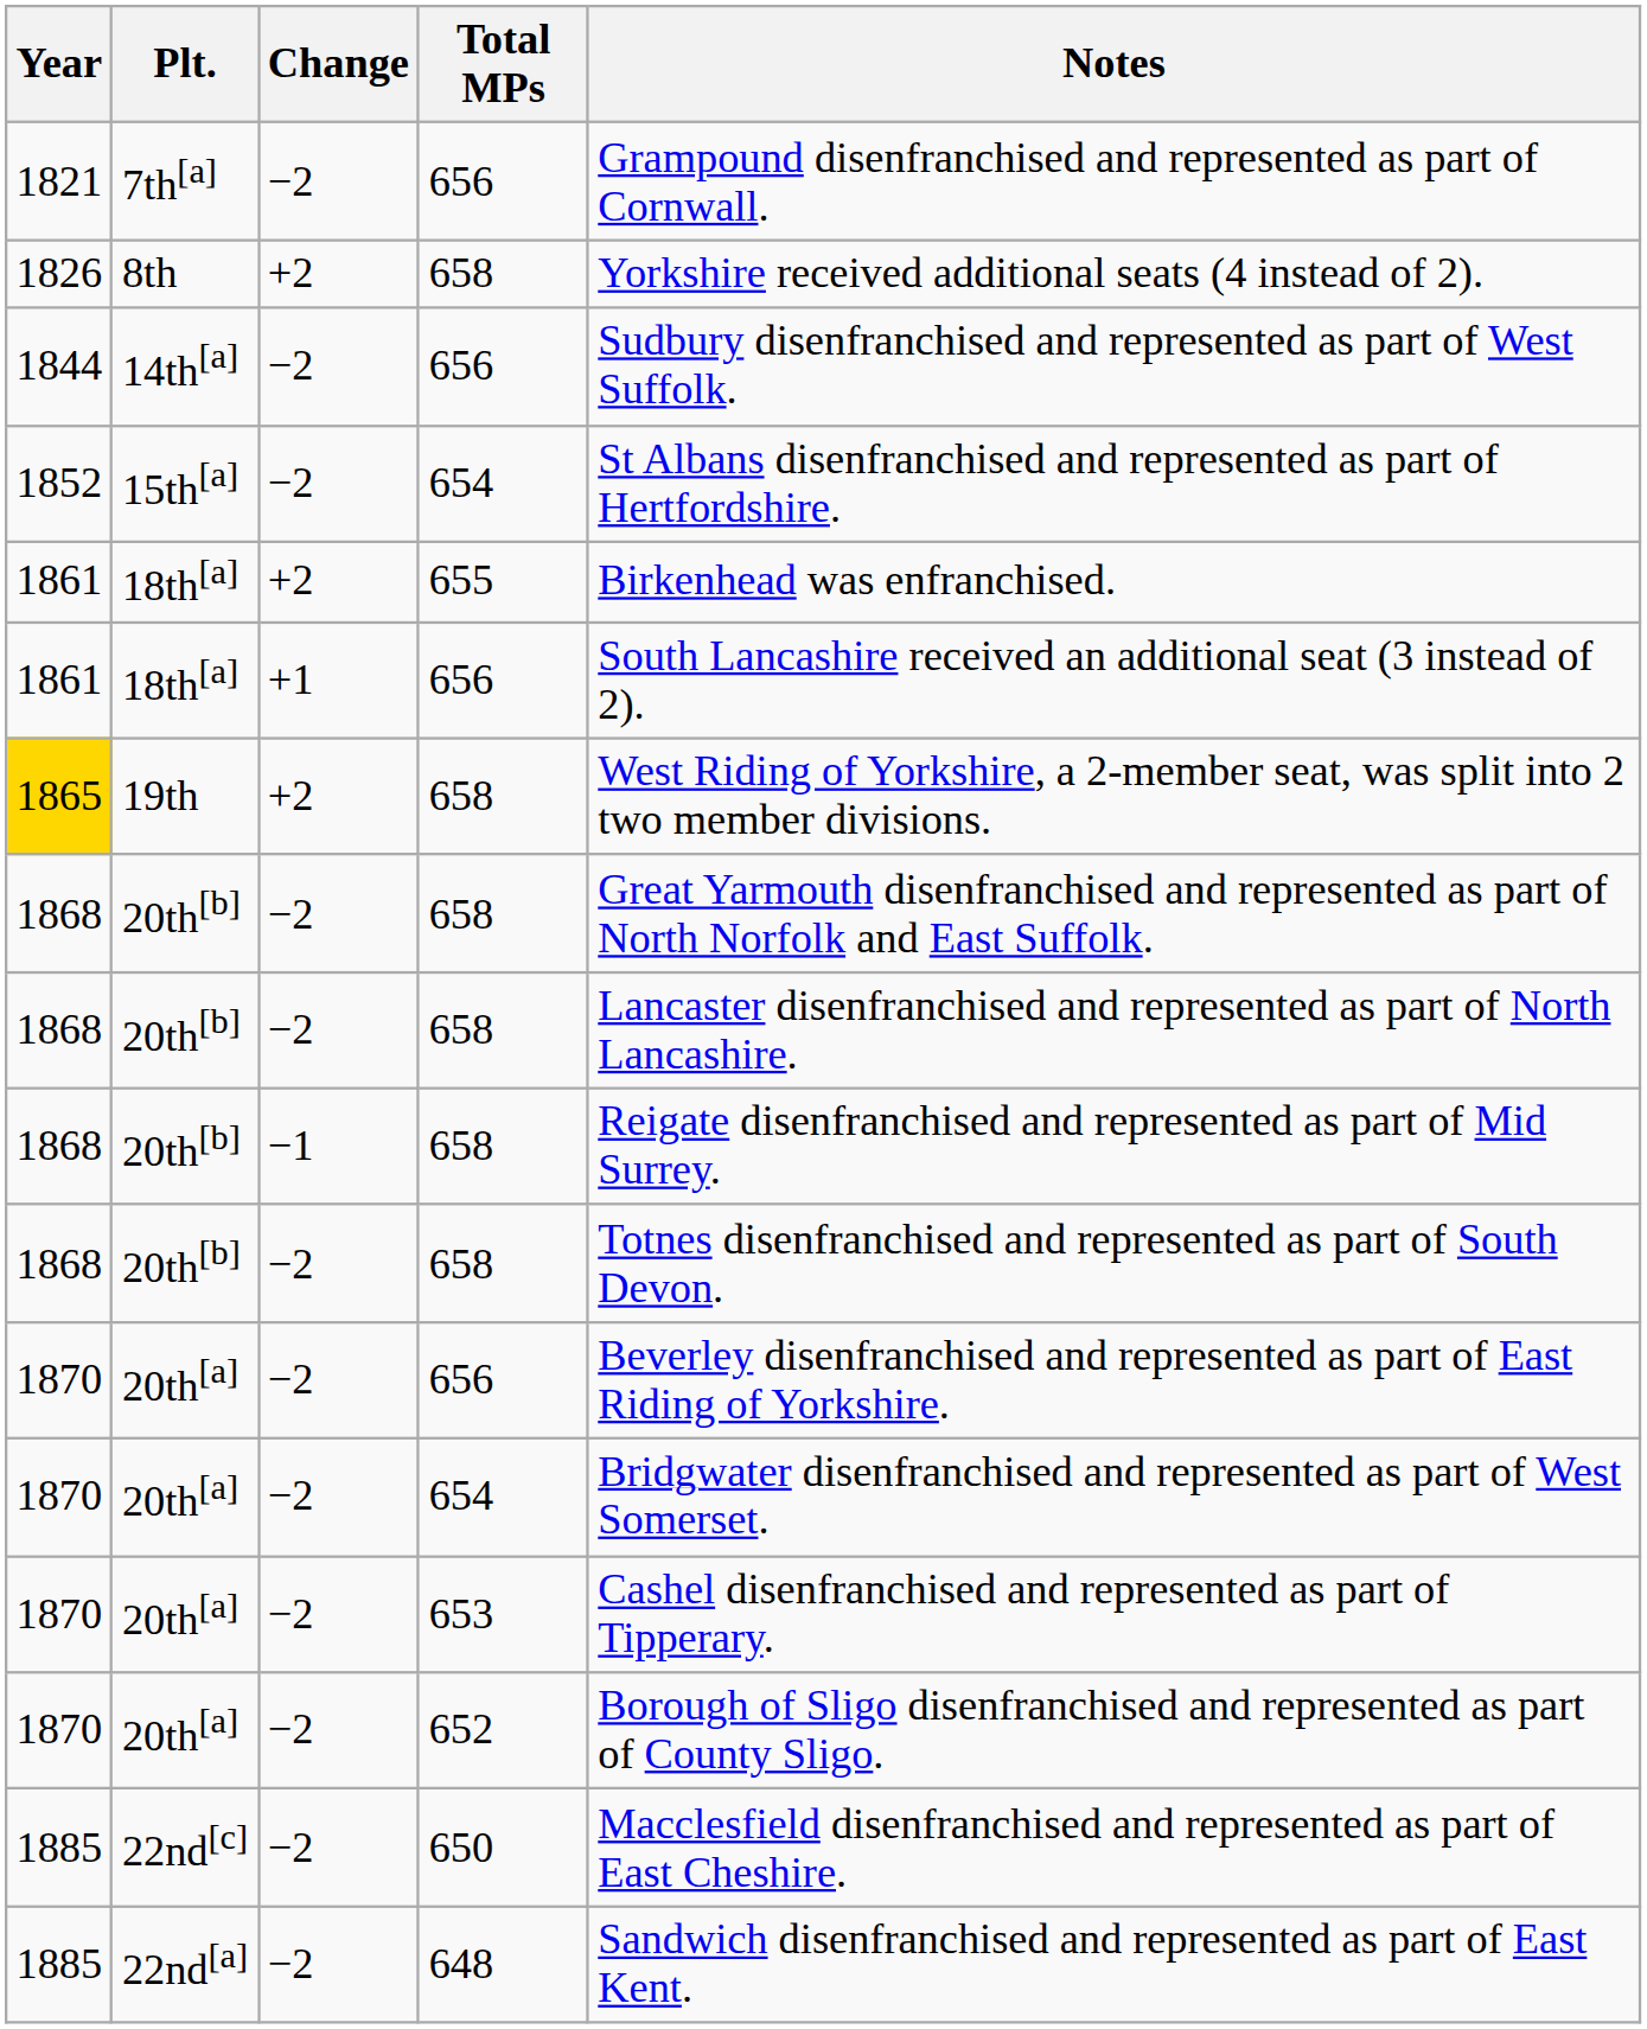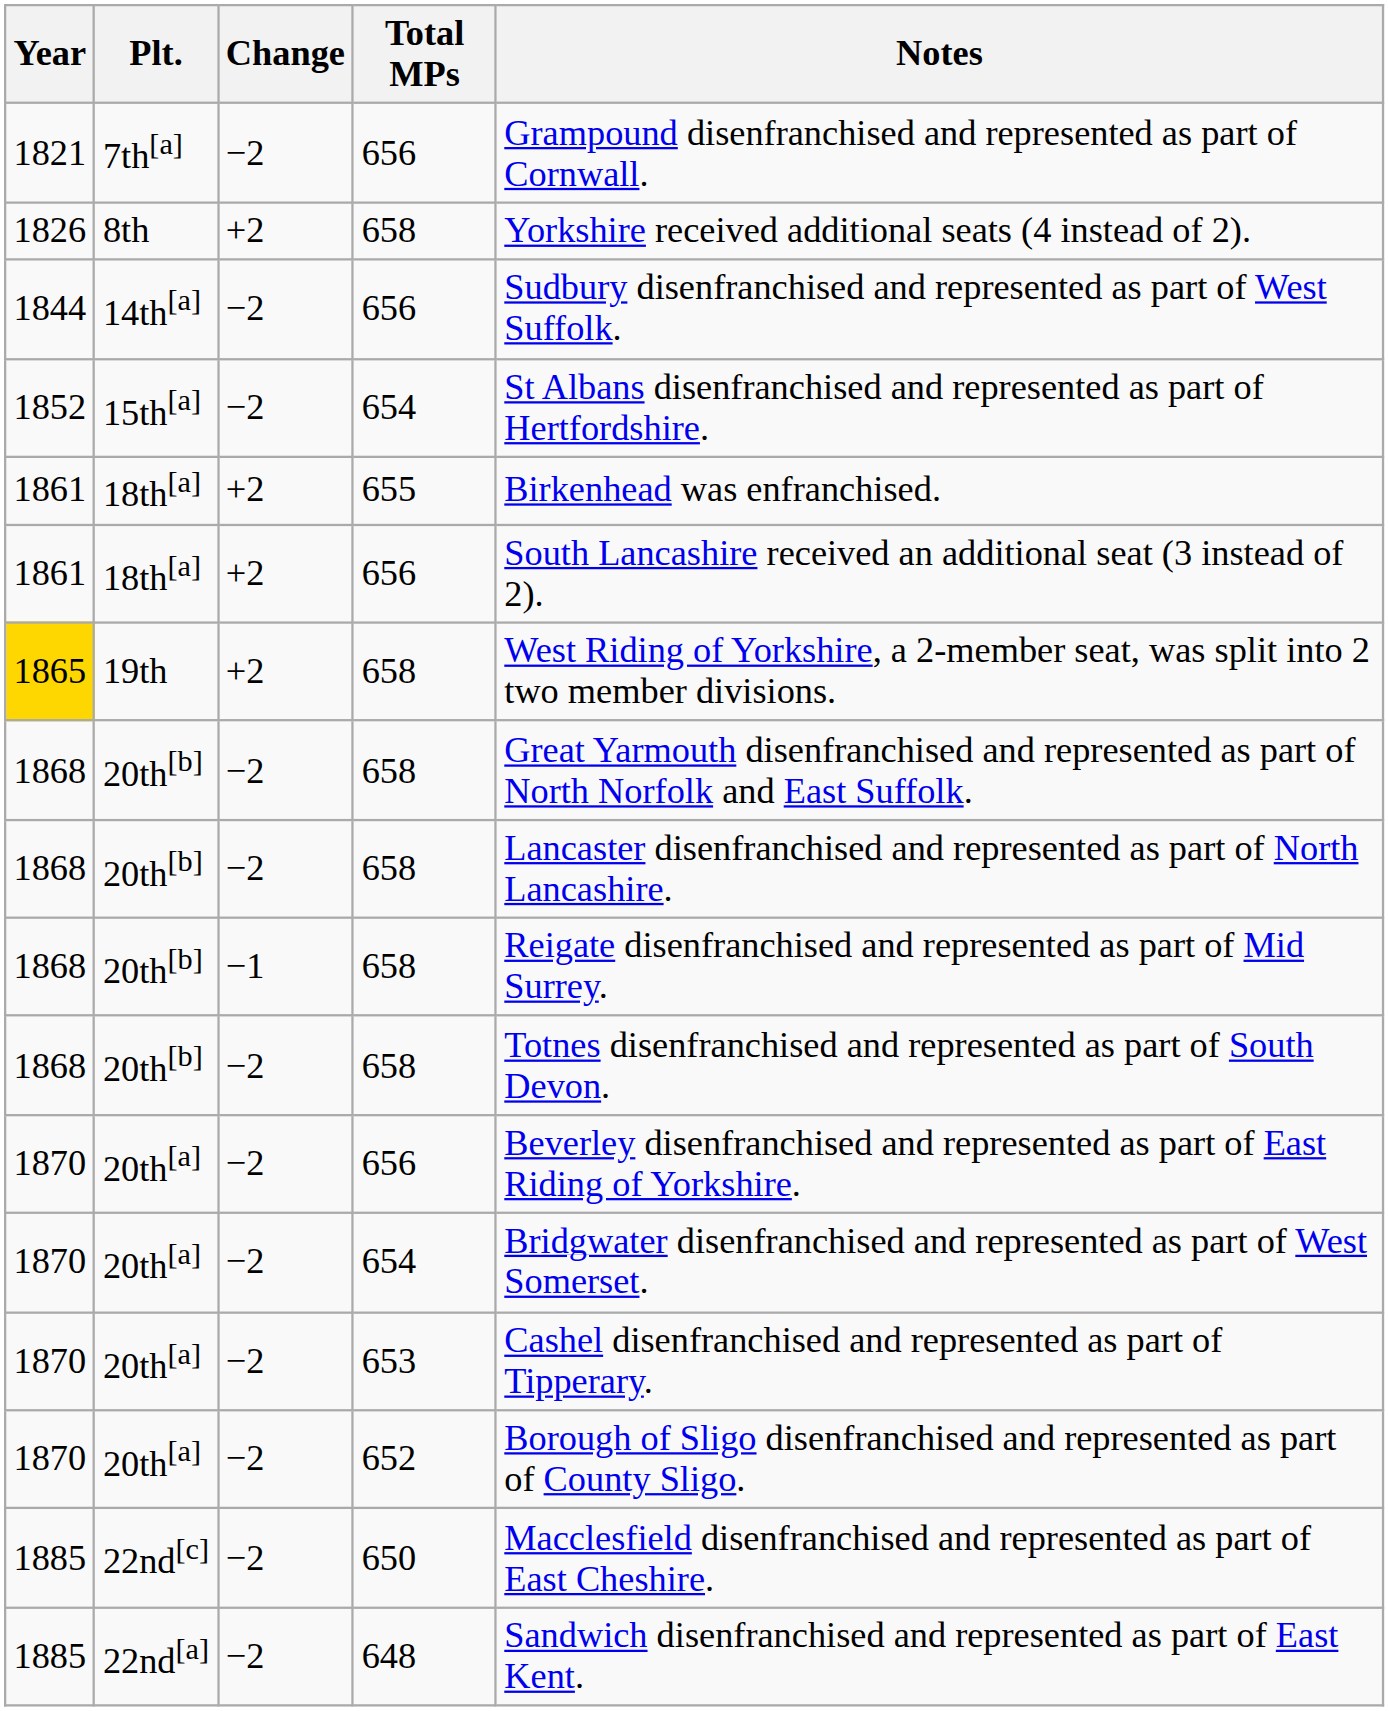18th[a] / 656 | Change: +1 -> +2
